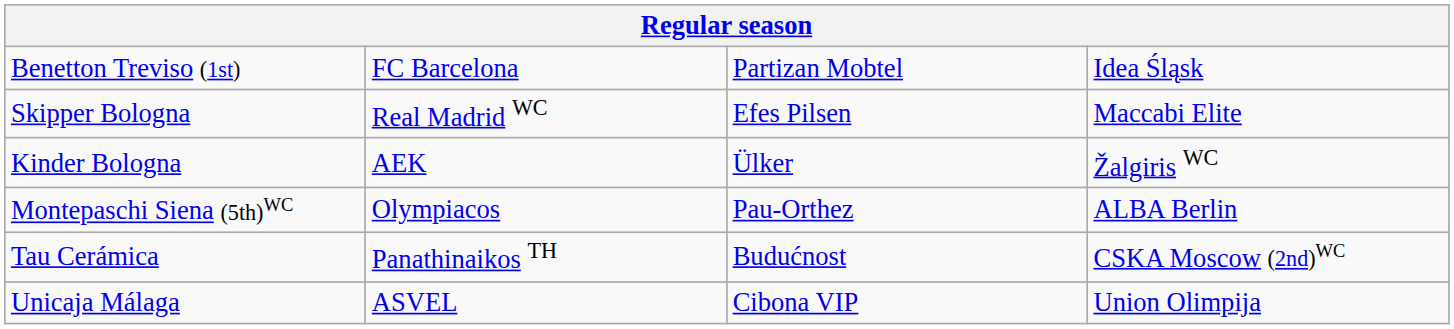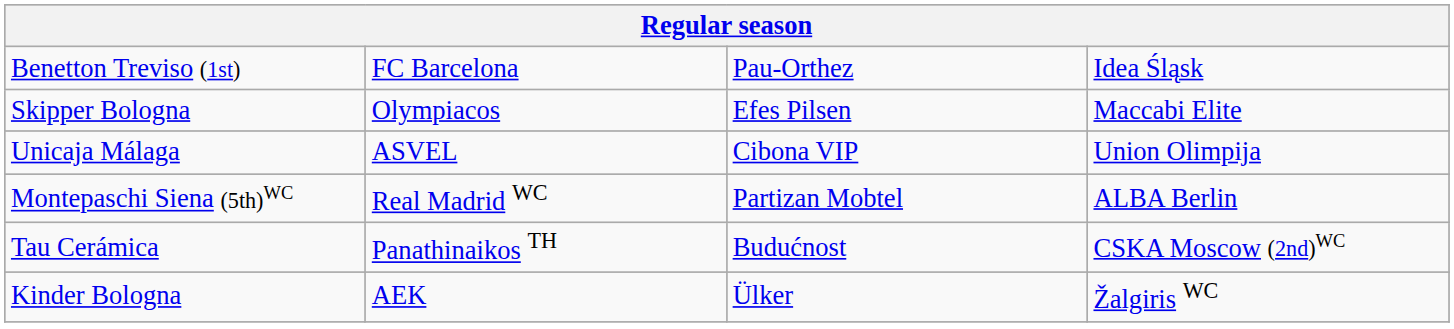Benetton Treviso (1st) | column 3: Partizan Mobtel -> Pau-Orthez
Skipper Bologna | column 2: Real Madrid WC -> Olympiacos
rows swapped: Kinder Bologna <-> Unicaja Málaga
Montepaschi Siena (5th)WC | column 2: Olympiacos -> Real Madrid WC
Montepaschi Siena (5th)WC | column 3: Pau-Orthez -> Partizan Mobtel
